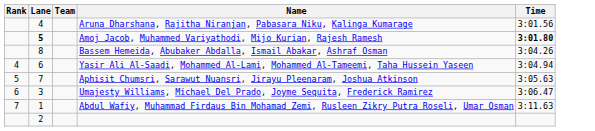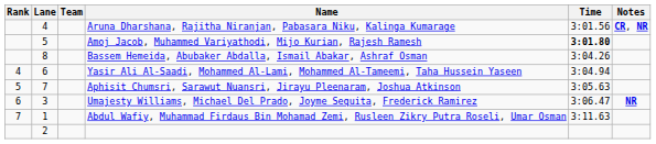+ column: Notes | CR, NR | NR
Amoj Jacob, Muhammed Variyathodi, Mijo Kurian, Rajesh Ramesh | Lane: bold -> normal
